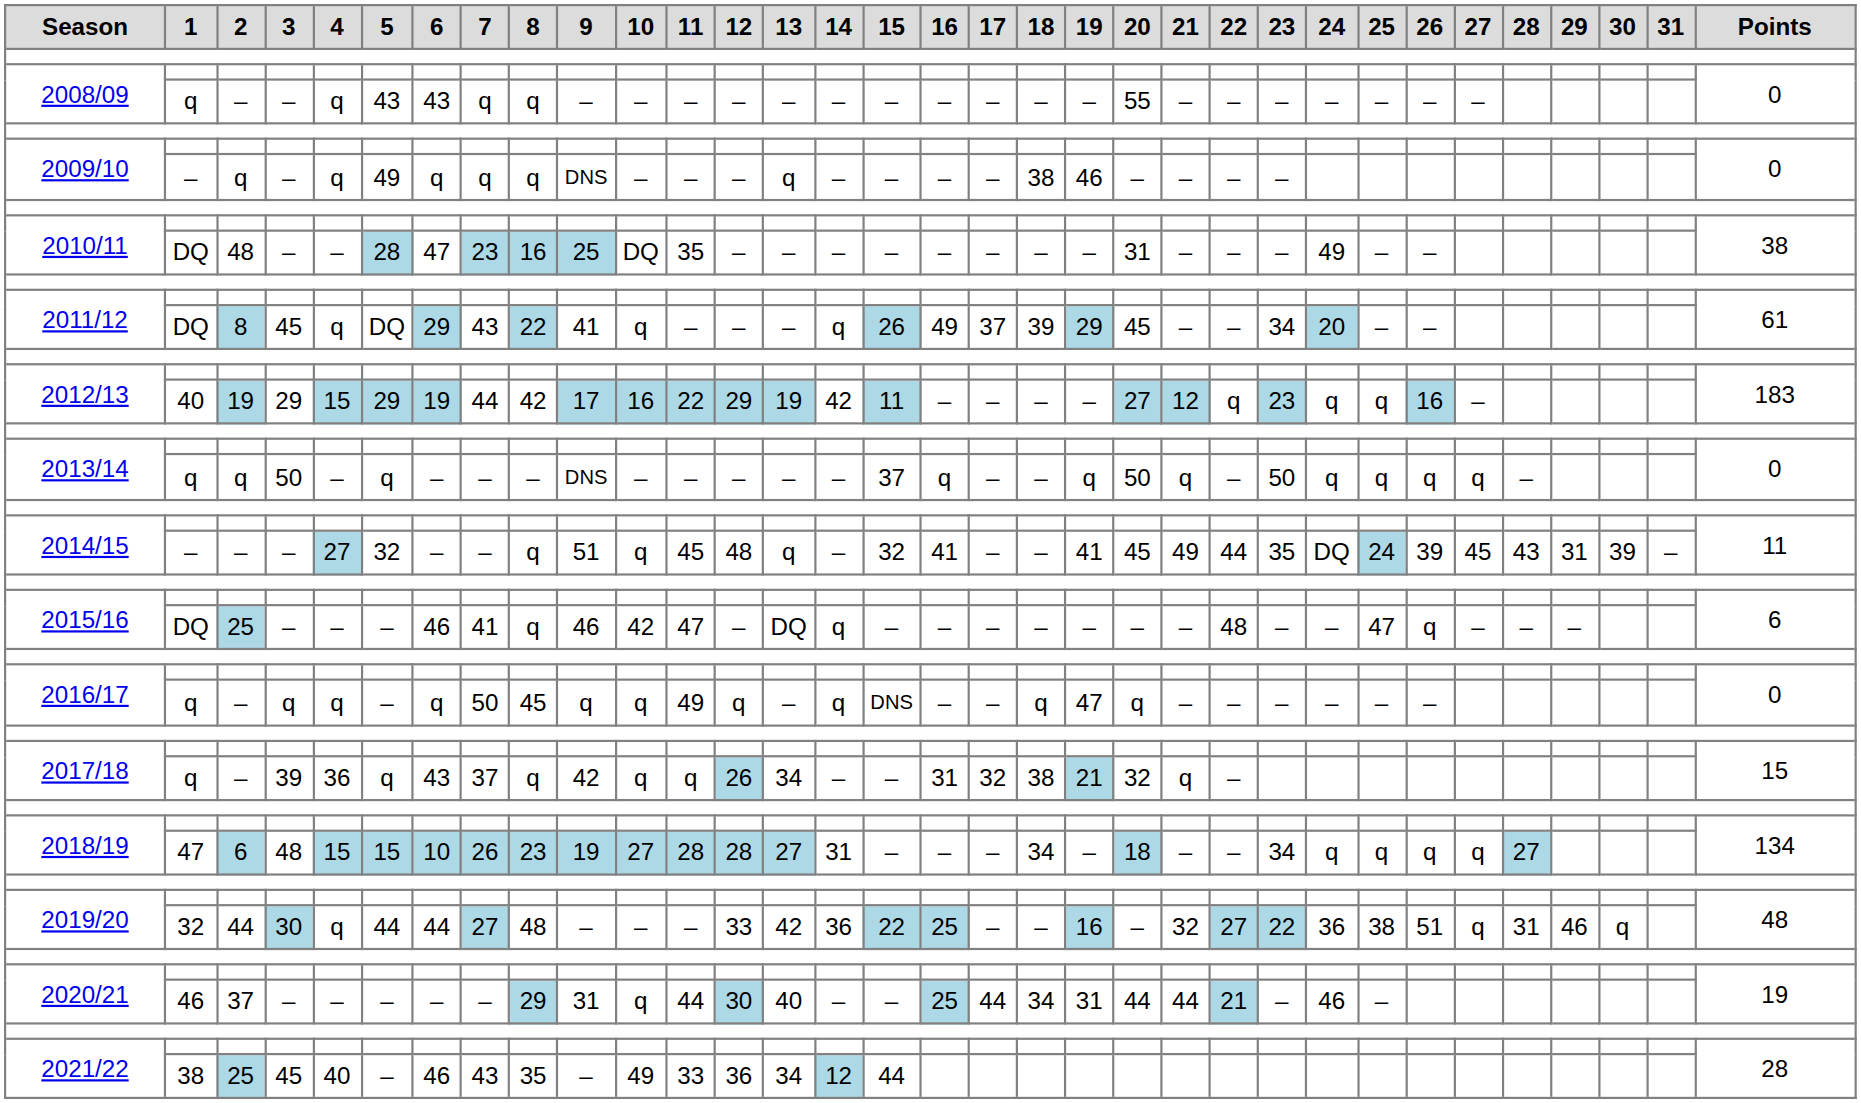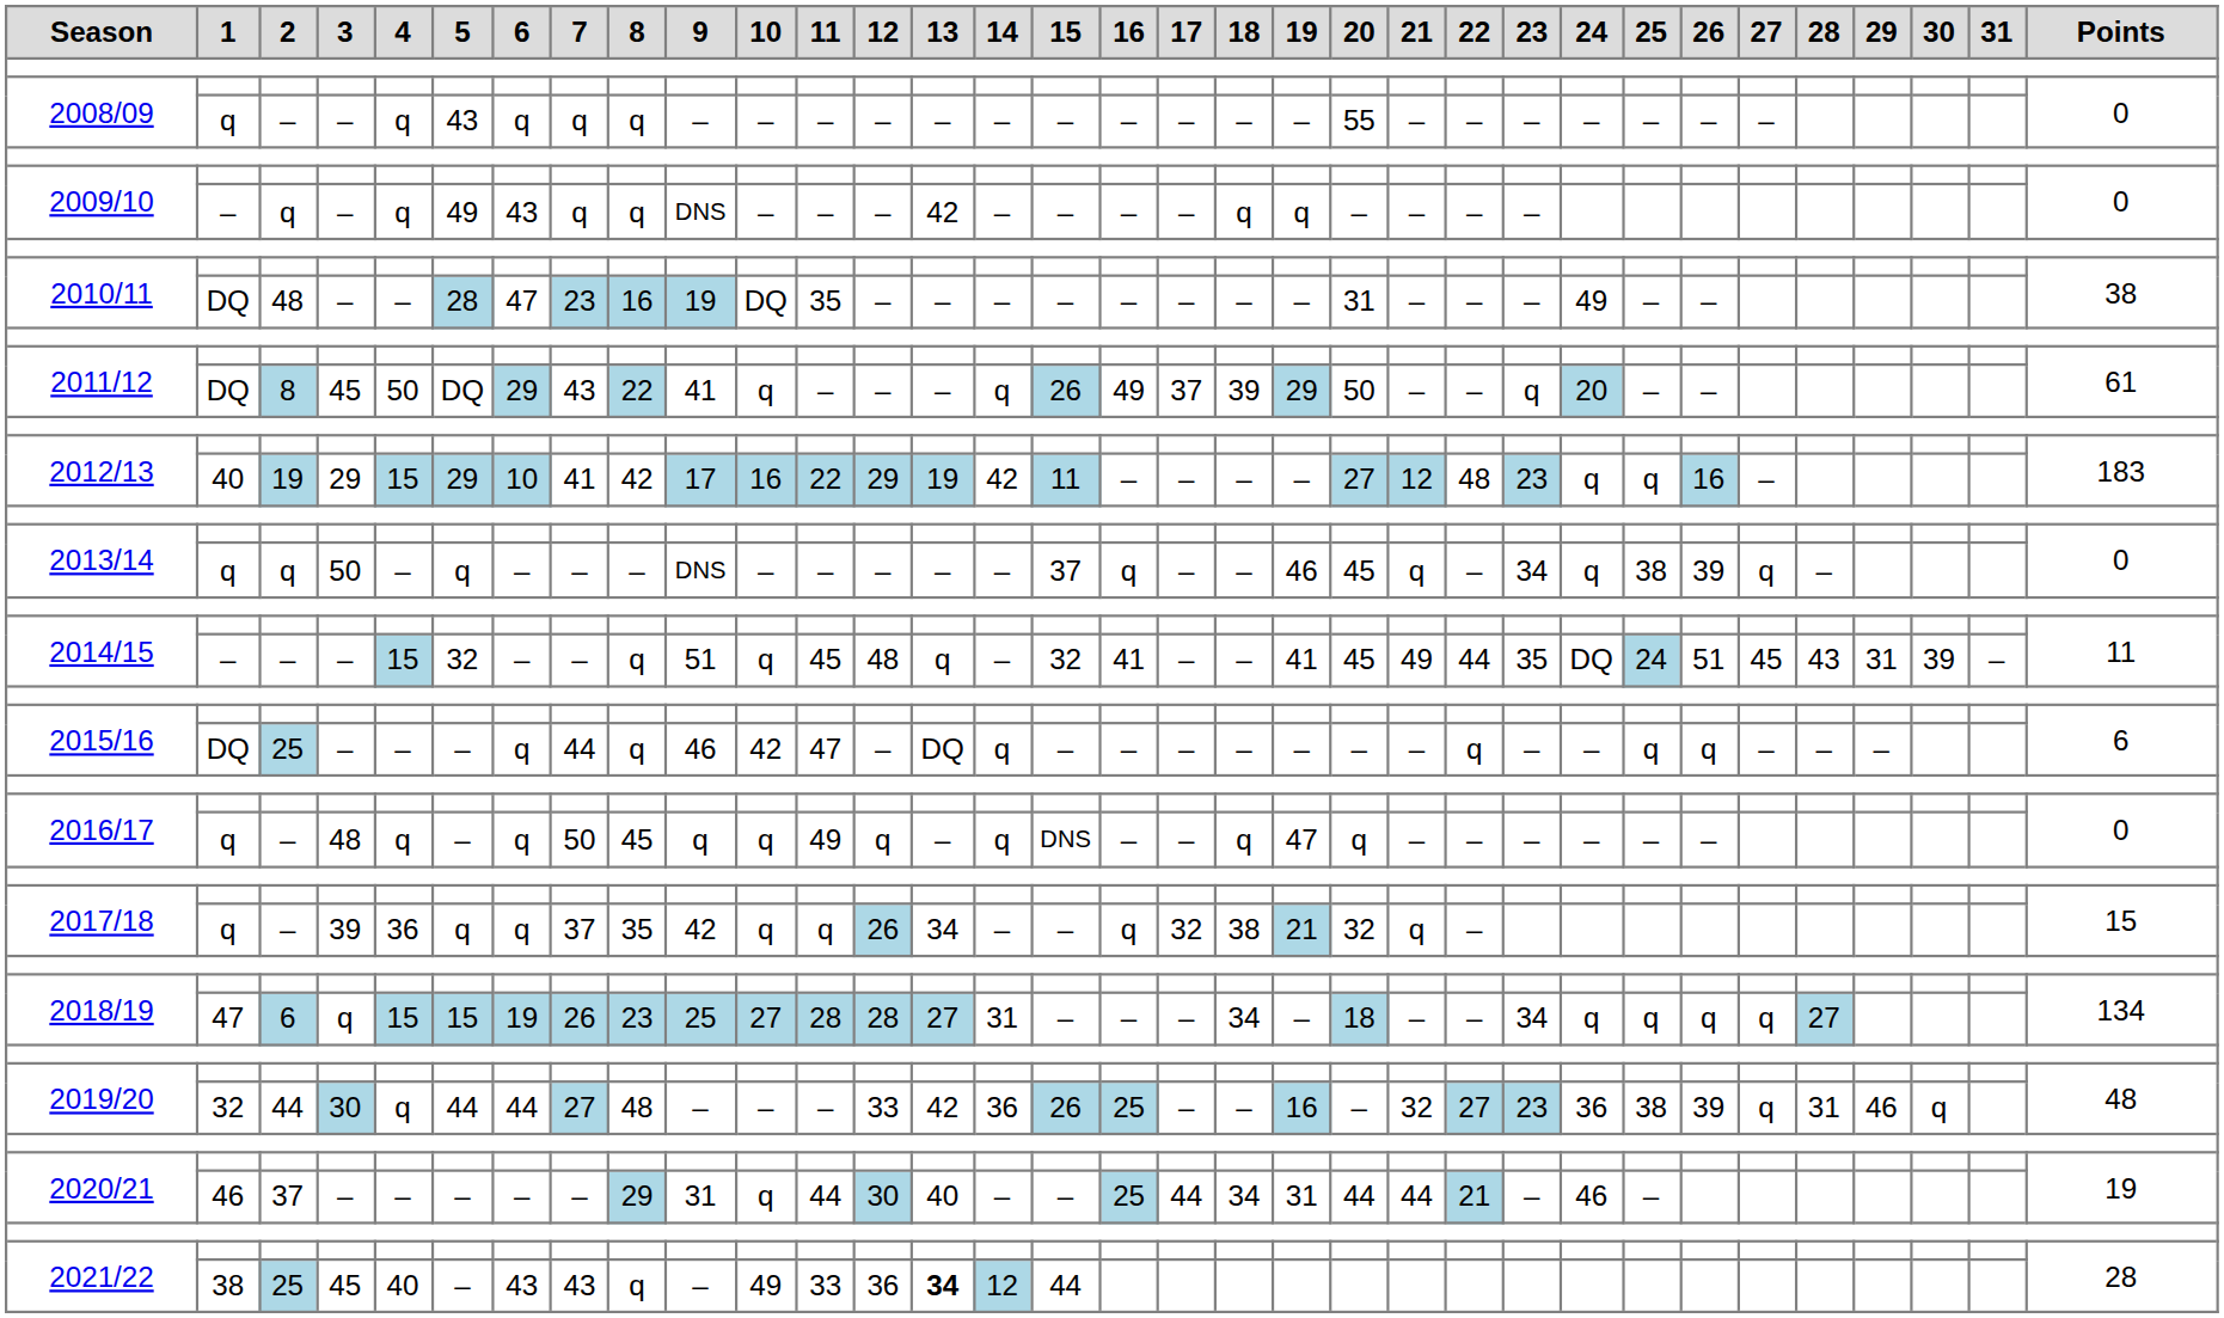2008/09 / – | 6: 43 -> q
2009/10 / q | 6: q -> 43
2009/10 / q | 13: q -> 42
2009/10 / q | 18: 38 -> q
2009/10 / q | 19: 46 -> q
2010/11 / 48 | 9: 25 -> 19
2011/12 / 8 | 4: q -> 50
2011/12 / 8 | 20: 45 -> 50
2011/12 / 8 | 23: 34 -> q
2012/13 / 19 | 6: 19 -> 10
2012/13 / 19 | 7: 44 -> 41
2012/13 / 19 | 22: q -> 48
2013/14 / q | 19: q -> 46
2013/14 / q | 20: 50 -> 45
2013/14 / q | 23: 50 -> 34
2013/14 / q | 25: q -> 38
2013/14 / q | 26: q -> 39
2014/15 / – | 4: 27 -> 15
2014/15 / – | 26: 39 -> 51
2015/16 / 25 | 6: 46 -> q
2015/16 / 25 | 7: 41 -> 44
2015/16 / 25 | 22: 48 -> q
2015/16 / 25 | 25: 47 -> q
2016/17 / – | 3: q -> 48
2017/18 / – | 6: 43 -> q
2017/18 / – | 8: q -> 35
2017/18 / – | 16: 31 -> q
2018/19 / 6 | 3: 48 -> q
2018/19 / 6 | 6: 10 -> 19
2018/19 / 6 | 9: 19 -> 25
2019/20 / 44 | 15: 22 -> 26
2019/20 / 44 | 23: 22 -> 23
2019/20 / 44 | 26: 51 -> 39
2021/22 / 25 | 6: 46 -> 43
2021/22 / 25 | 8: 35 -> q
2021/22 / 25 | 13: normal -> bold
